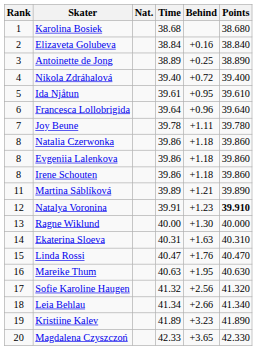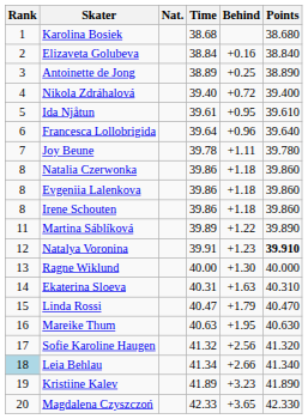Martina Sáblíková | Behind: +1.21 -> +1.22
Linda Rossi | Behind: +1.76 -> +1.79
Leia Behlau | Rank: no background -> lightblue background
